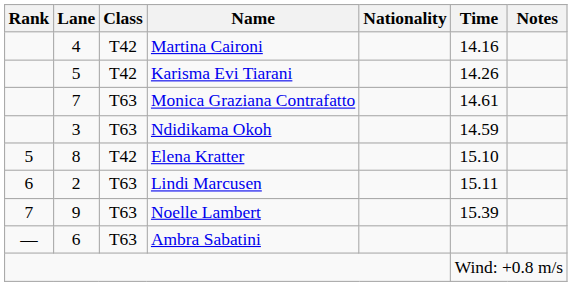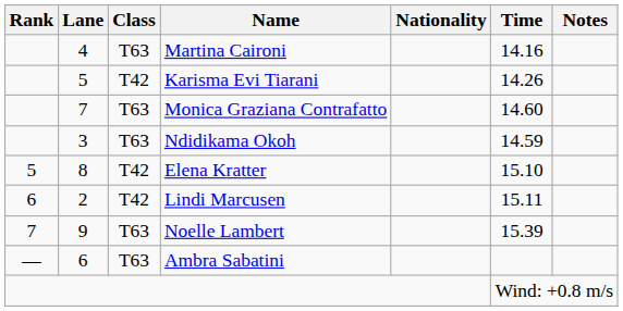Martina Caironi | Class: T42 -> T63
Monica Graziana Contrafatto | Time: 14.61 -> 14.60
Lindi Marcusen | Class: T63 -> T42
